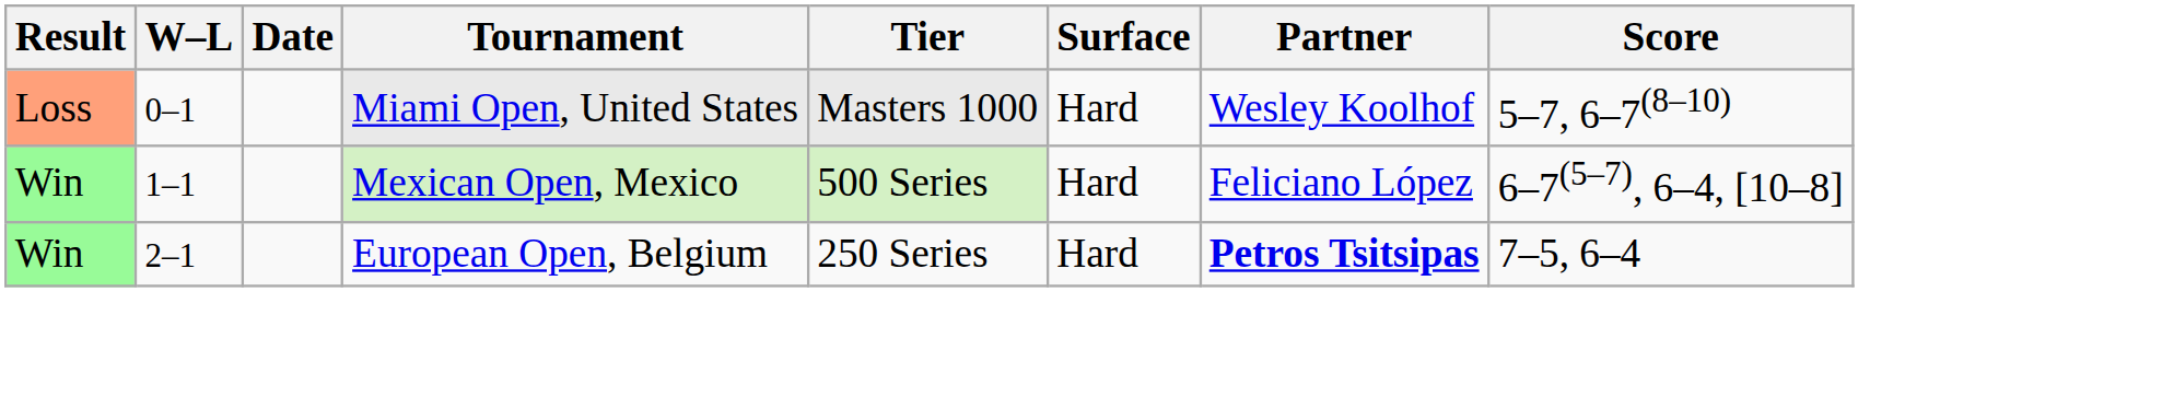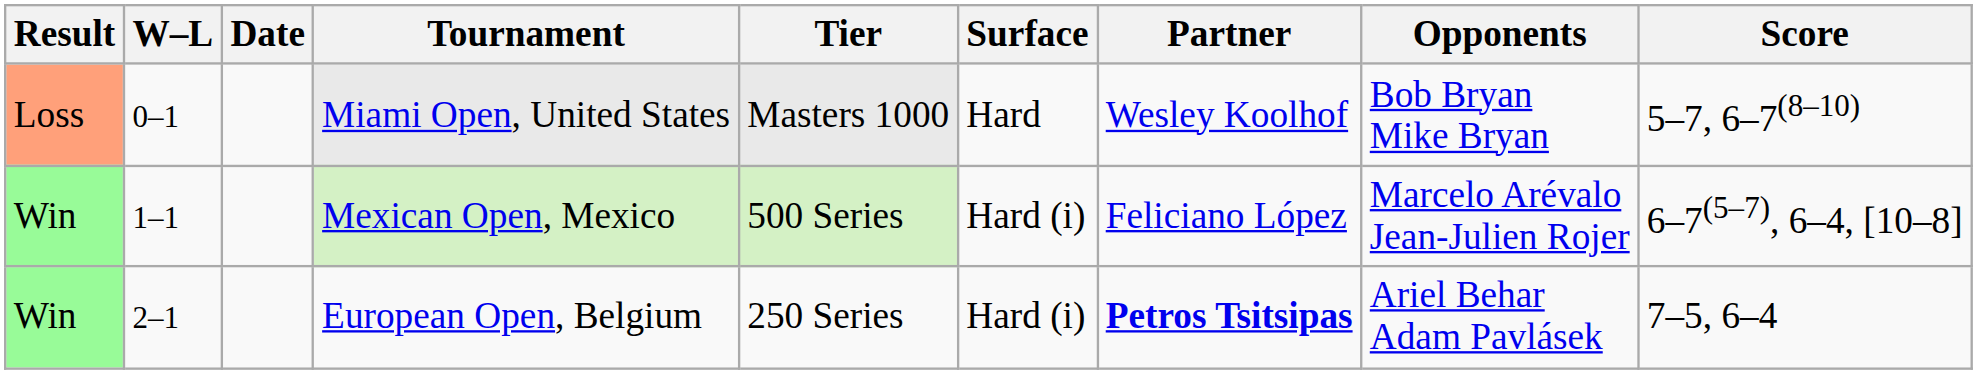+ column: Opponents | Bob Bryan Mike Bryan | Marcelo Arévalo Jean-Julien Rojer | Ariel Behar Adam Pavlásek
Mexican Open, Mexico | Surface: Hard -> Hard (i)
European Open, Belgium | Surface: Hard -> Hard (i)
